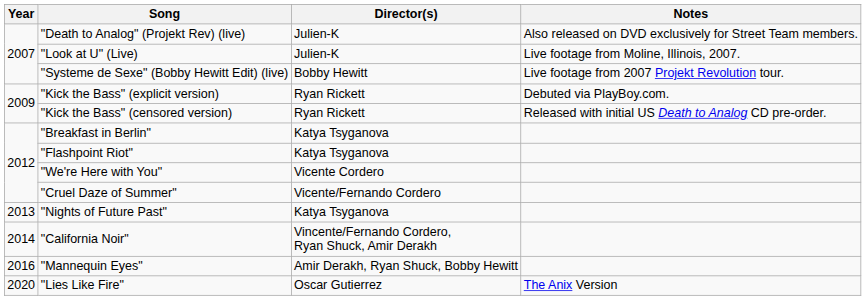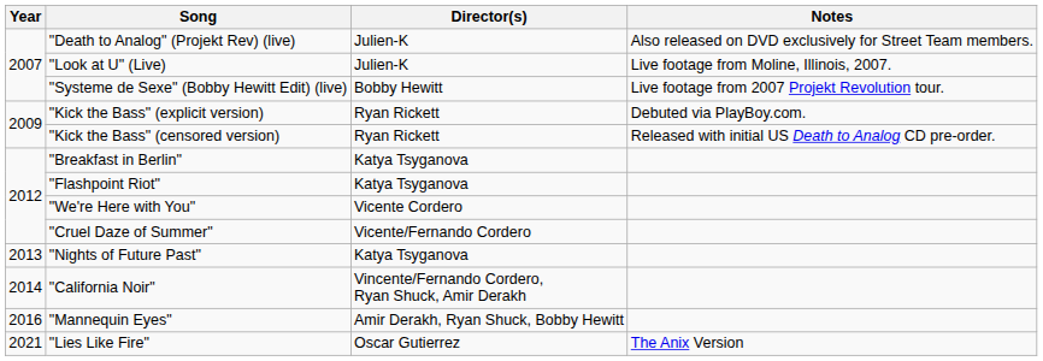"Lies Like Fire" | Year: 2020 -> 2021
